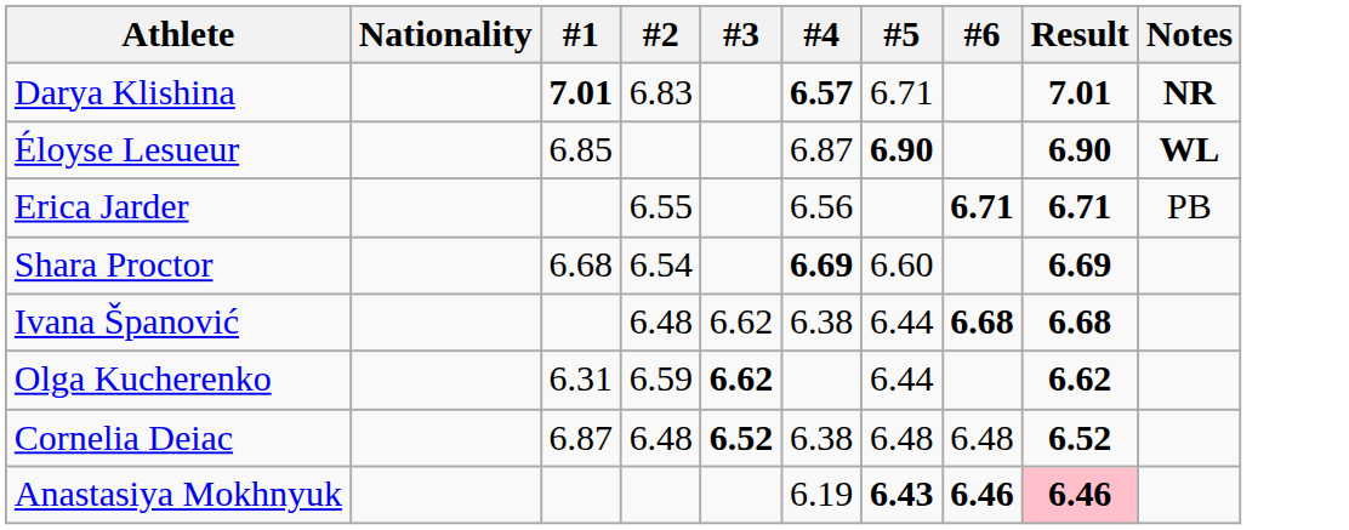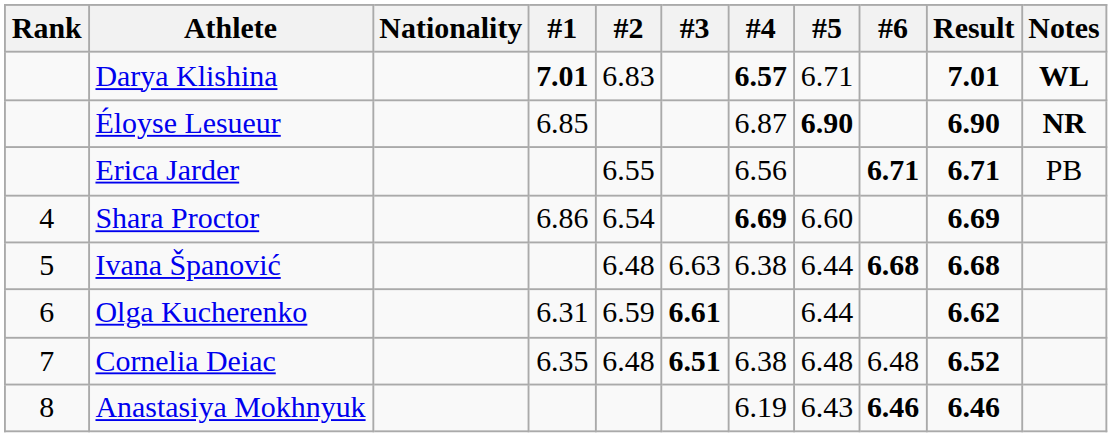+ column: Rank | 4 | 5 | 6 | 7 | 8
Darya Klishina | Notes: NR -> WL
Éloyse Lesueur | Notes: WL -> NR
Shara Proctor | #1: 6.68 -> 6.86
Ivana Španović | #3: 6.62 -> 6.63
Olga Kucherenko | #3: 6.62 -> 6.61
Cornelia Deiac | #1: 6.87 -> 6.35
Cornelia Deiac | #3: 6.52 -> 6.51
Anastasiya Mokhnyuk | #5: bold -> normal
Anastasiya Mokhnyuk | Result: pink background -> no background
